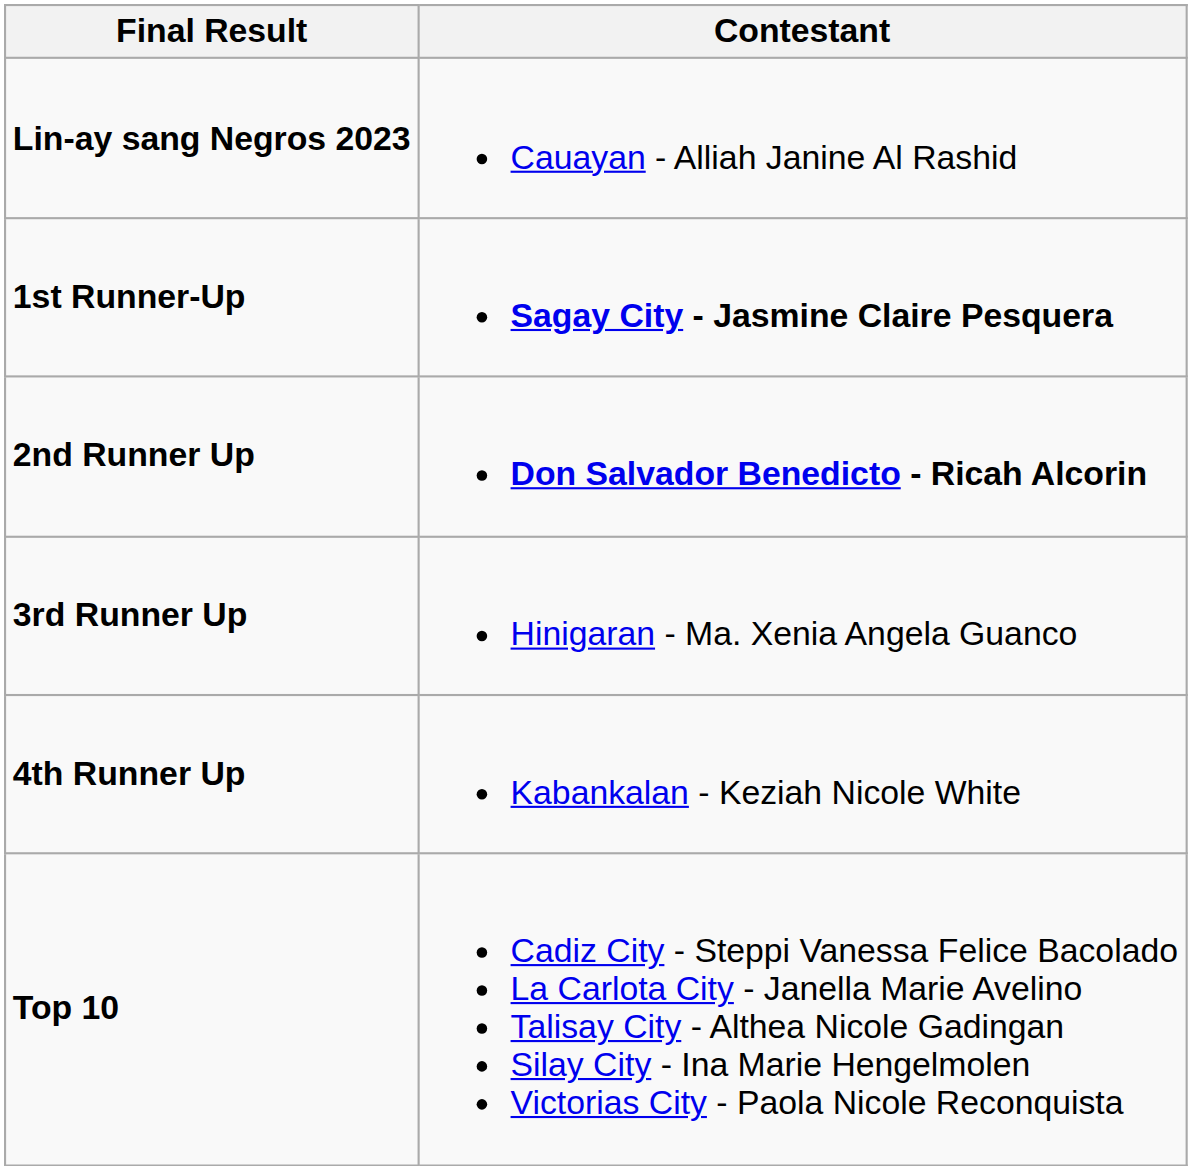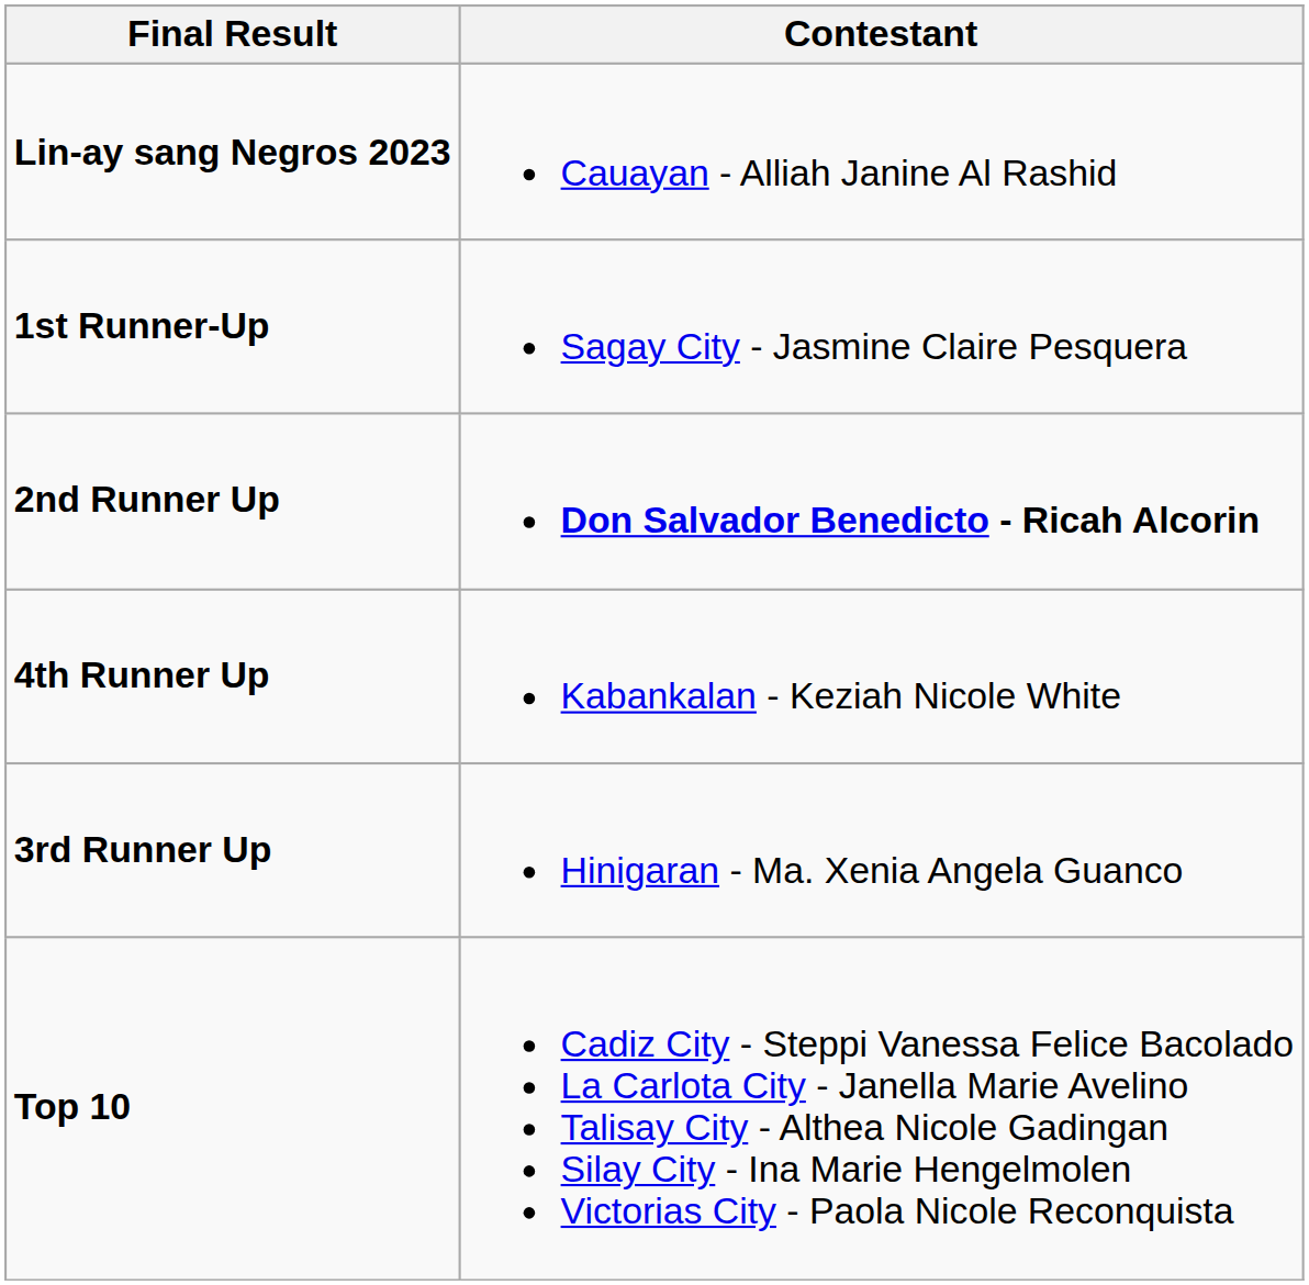1st Runner-Up | Contestant: bold -> normal
rows swapped: 3rd Runner Up <-> 4th Runner Up
